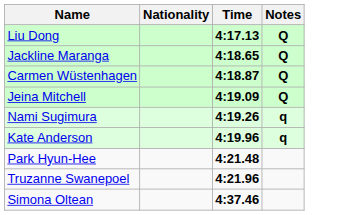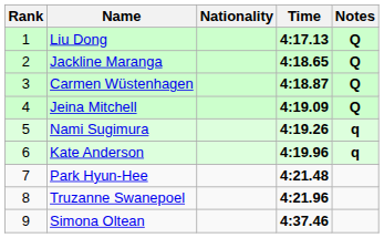+ column: Rank | 1 | 2 | 3 | 4 | 5 | 6 | 7 | 8 | 9
